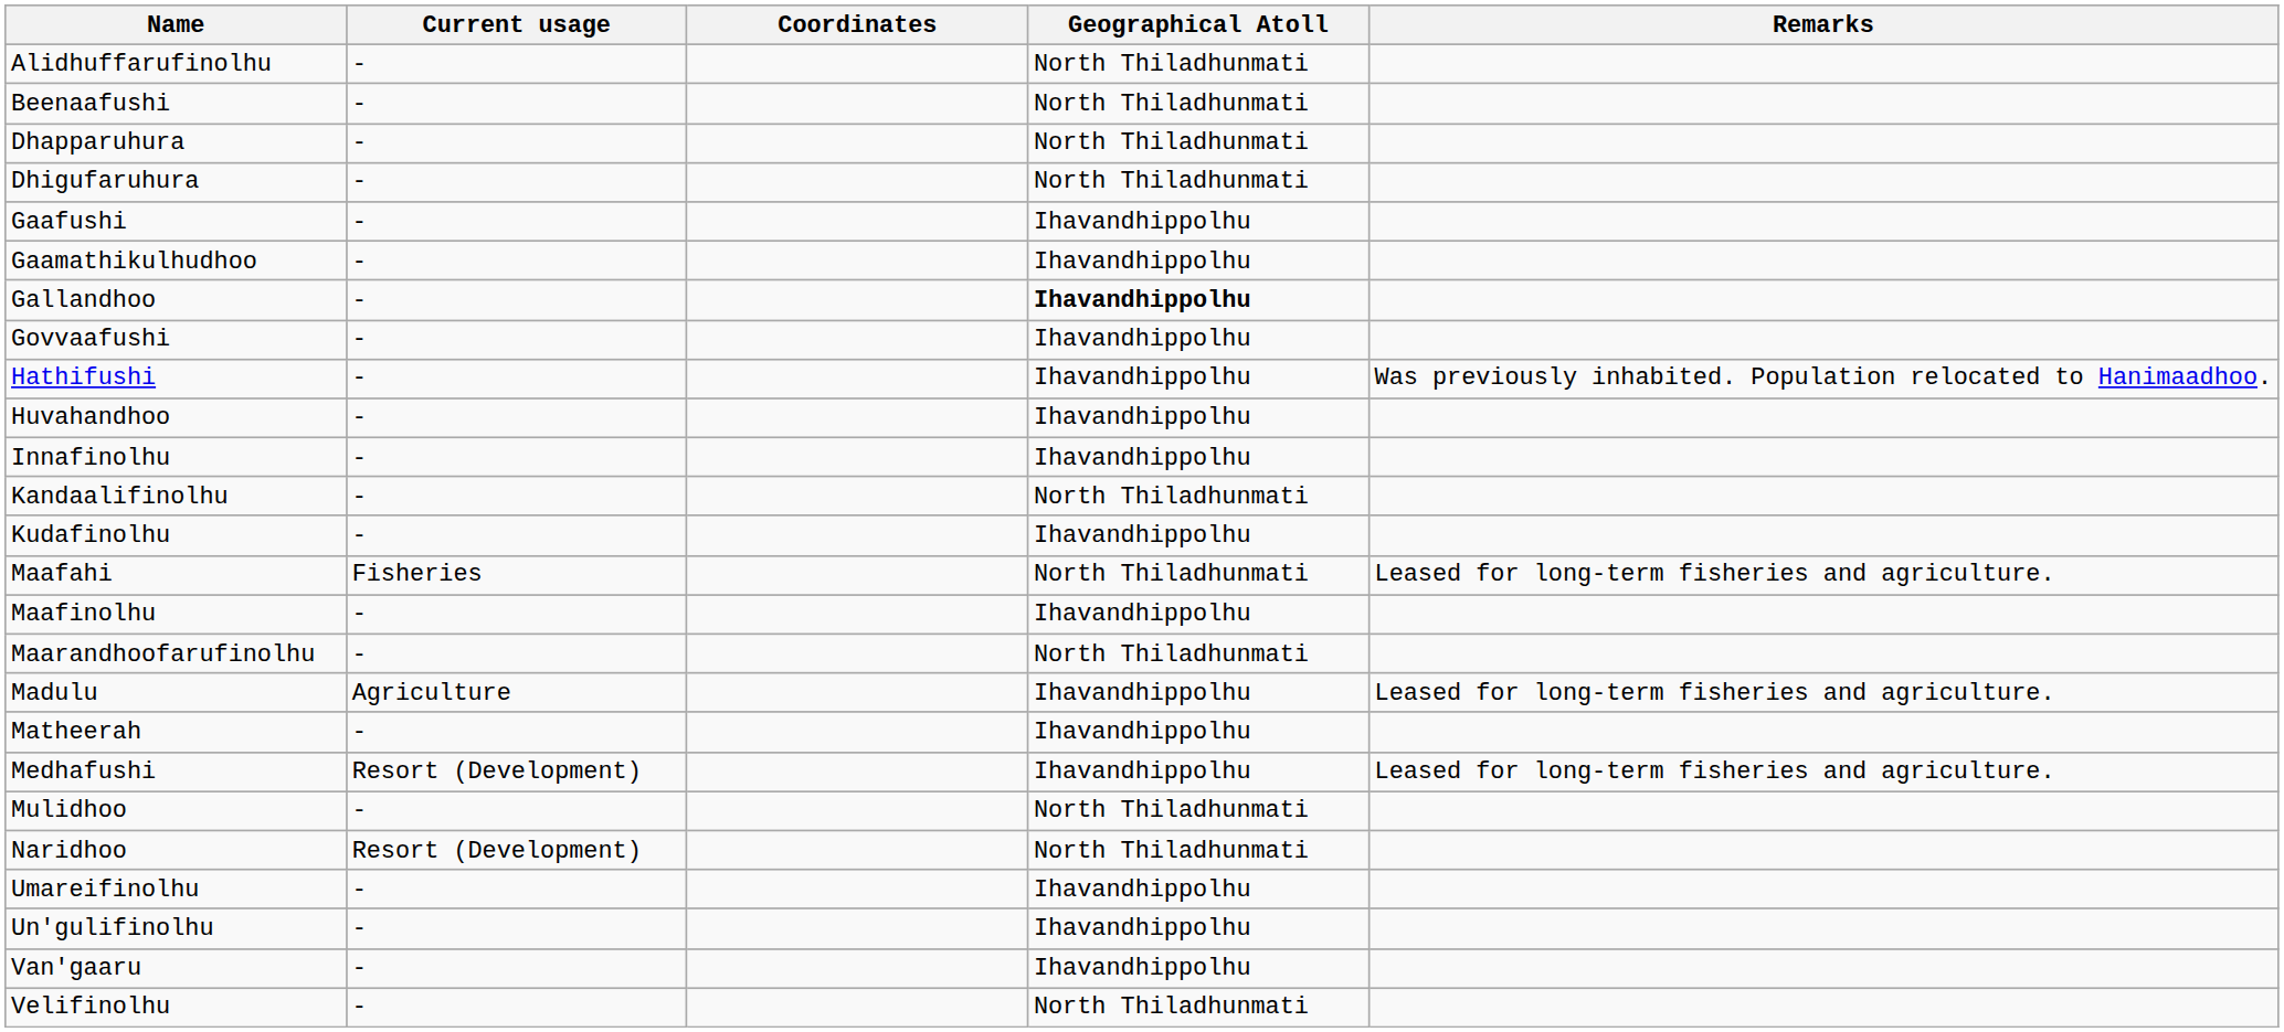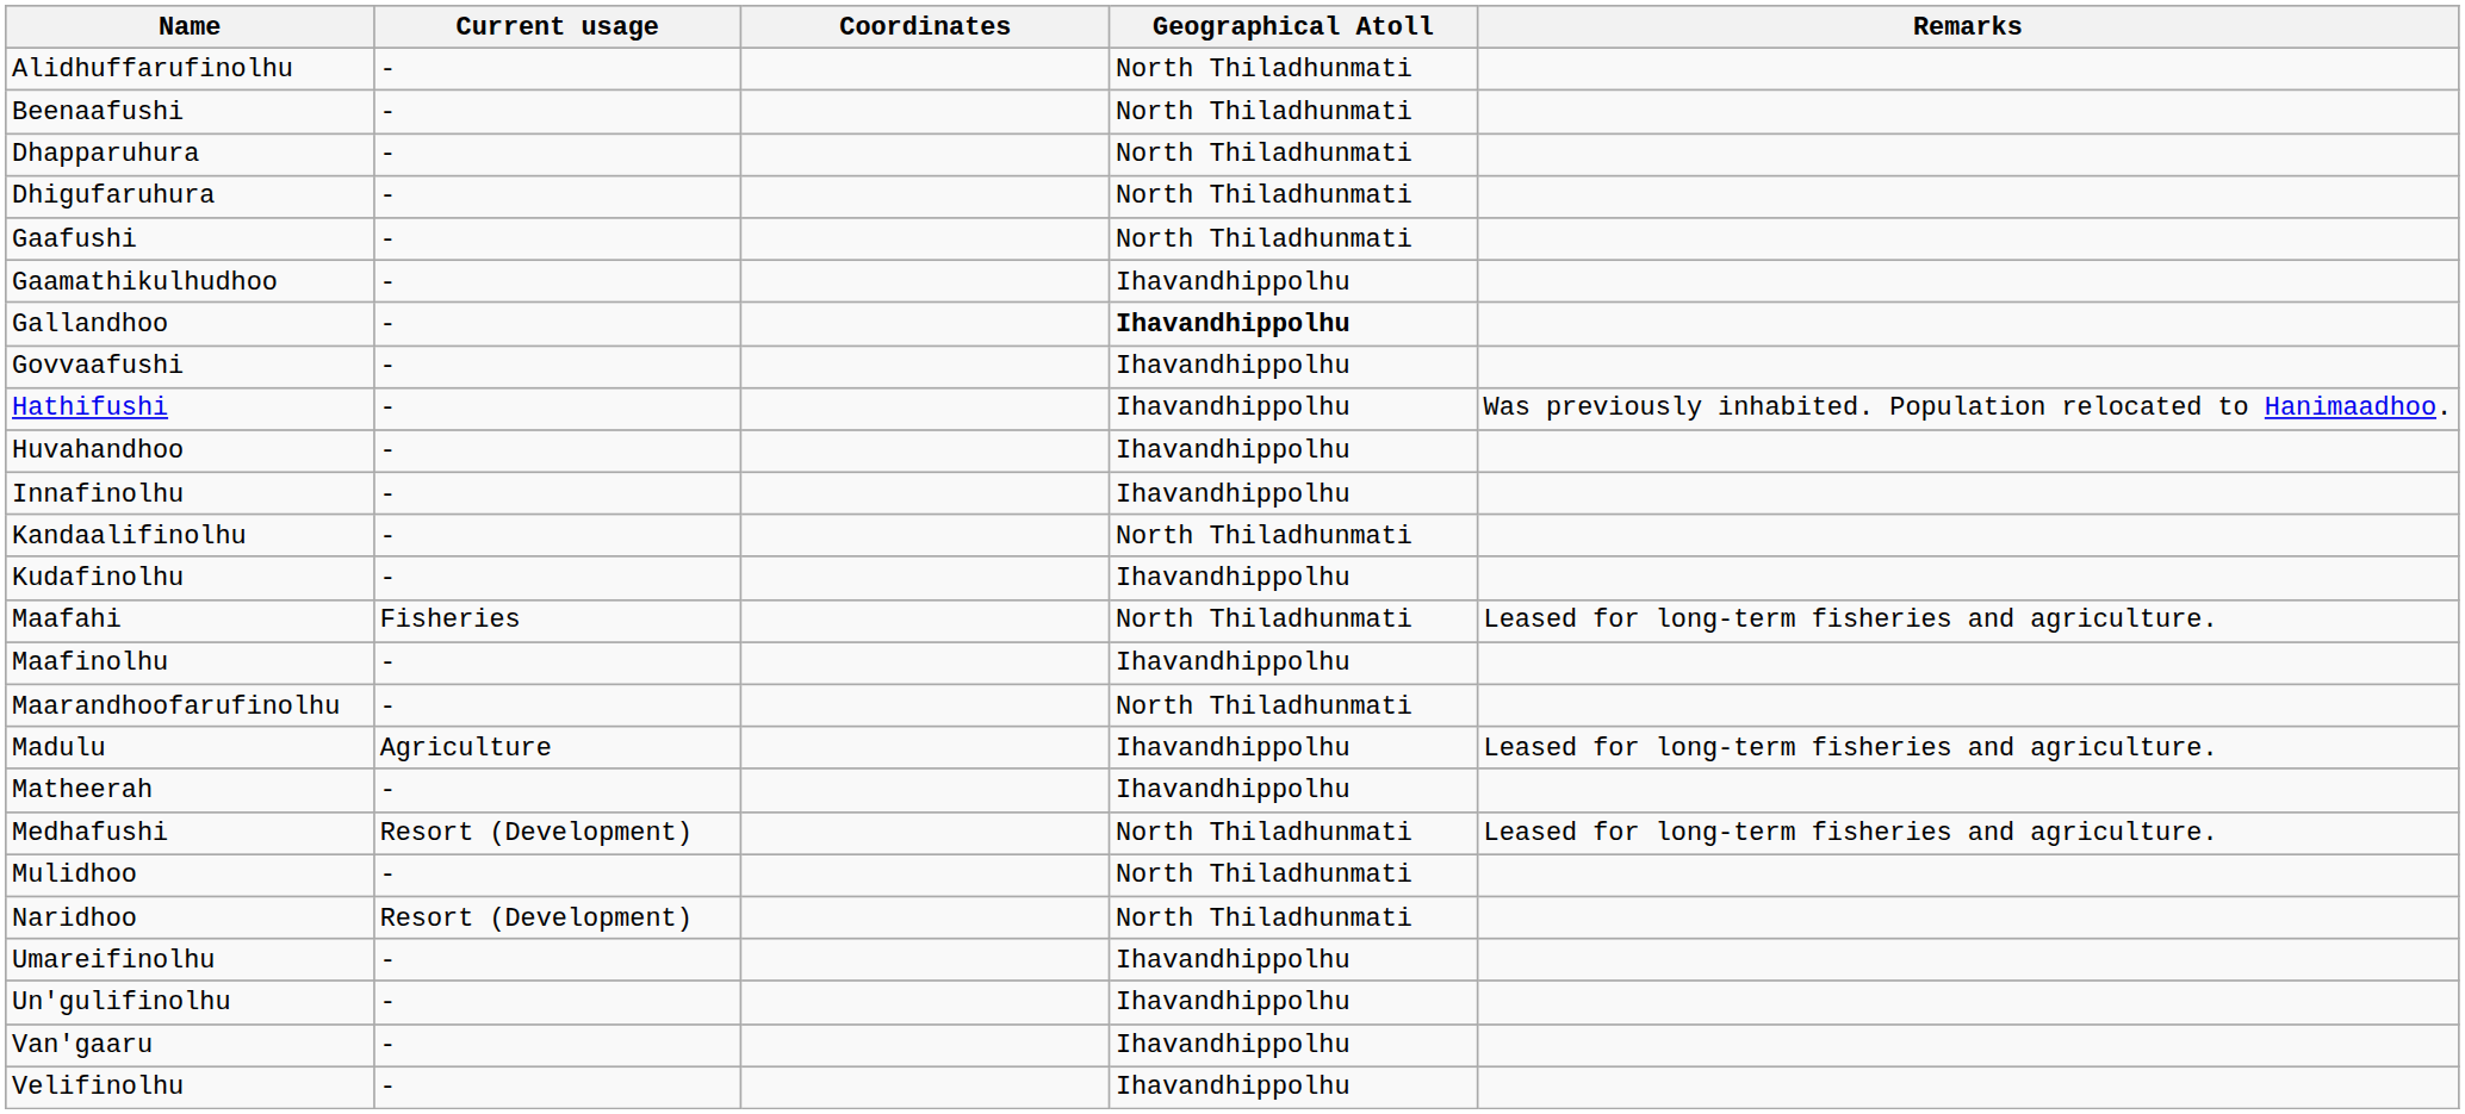Gaafushi | Geographical Atoll: Ihavandhippolhu -> North Thiladhunmati
Medhafushi | Geographical Atoll: Ihavandhippolhu -> North Thiladhunmati
Velifinolhu | Geographical Atoll: North Thiladhunmati -> Ihavandhippolhu
